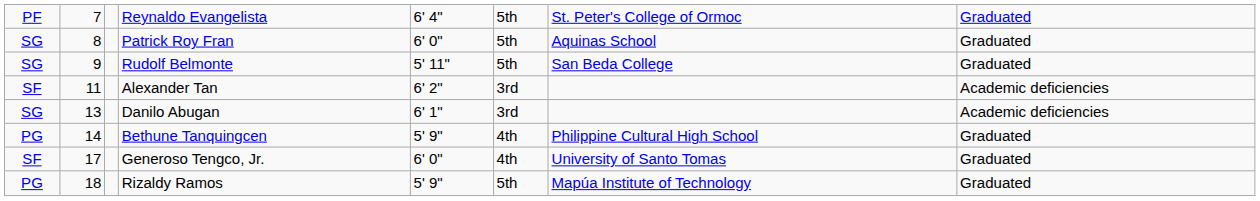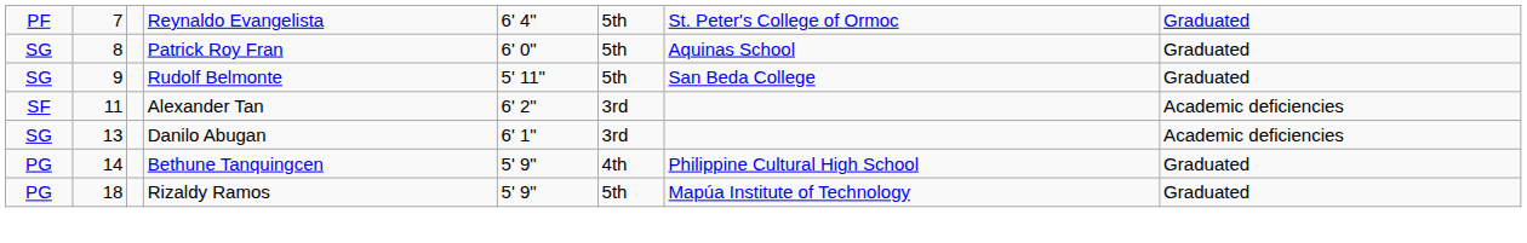- row: SF | 17 | Generoso Tengco, Jr. | 6' 0" | 4th | University of Santo Tomas | Graduated
